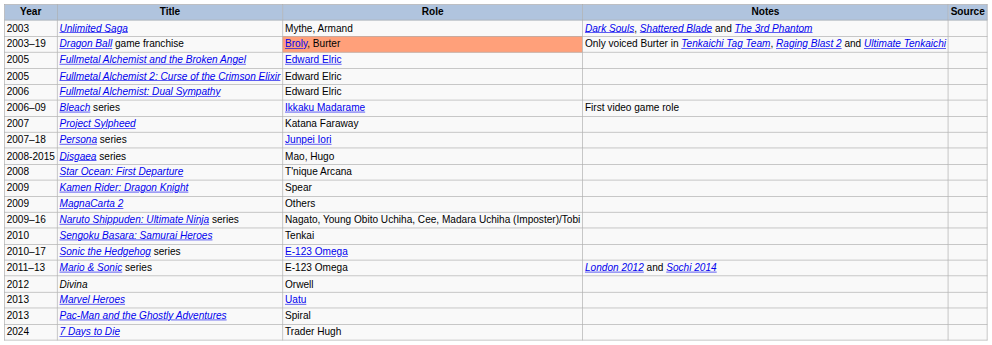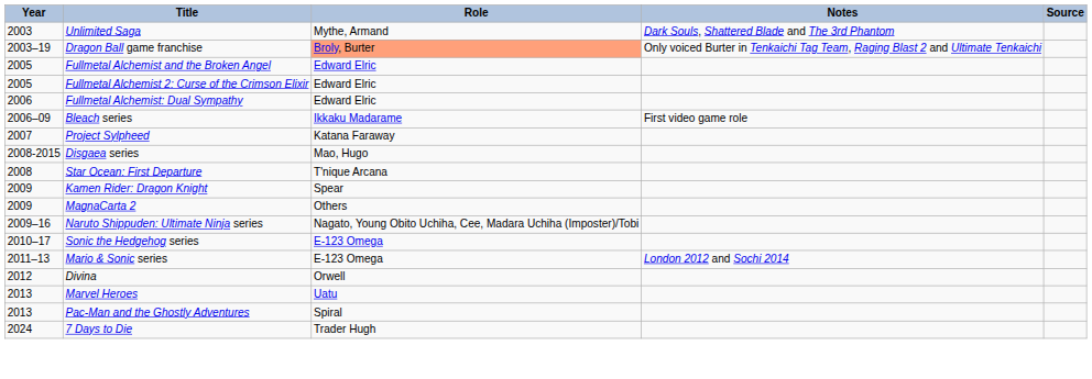- row: 2007–18 | Persona series | Junpei Iori
- row: 2010 | Sengoku Basara: Samurai Heroes | Tenkai
